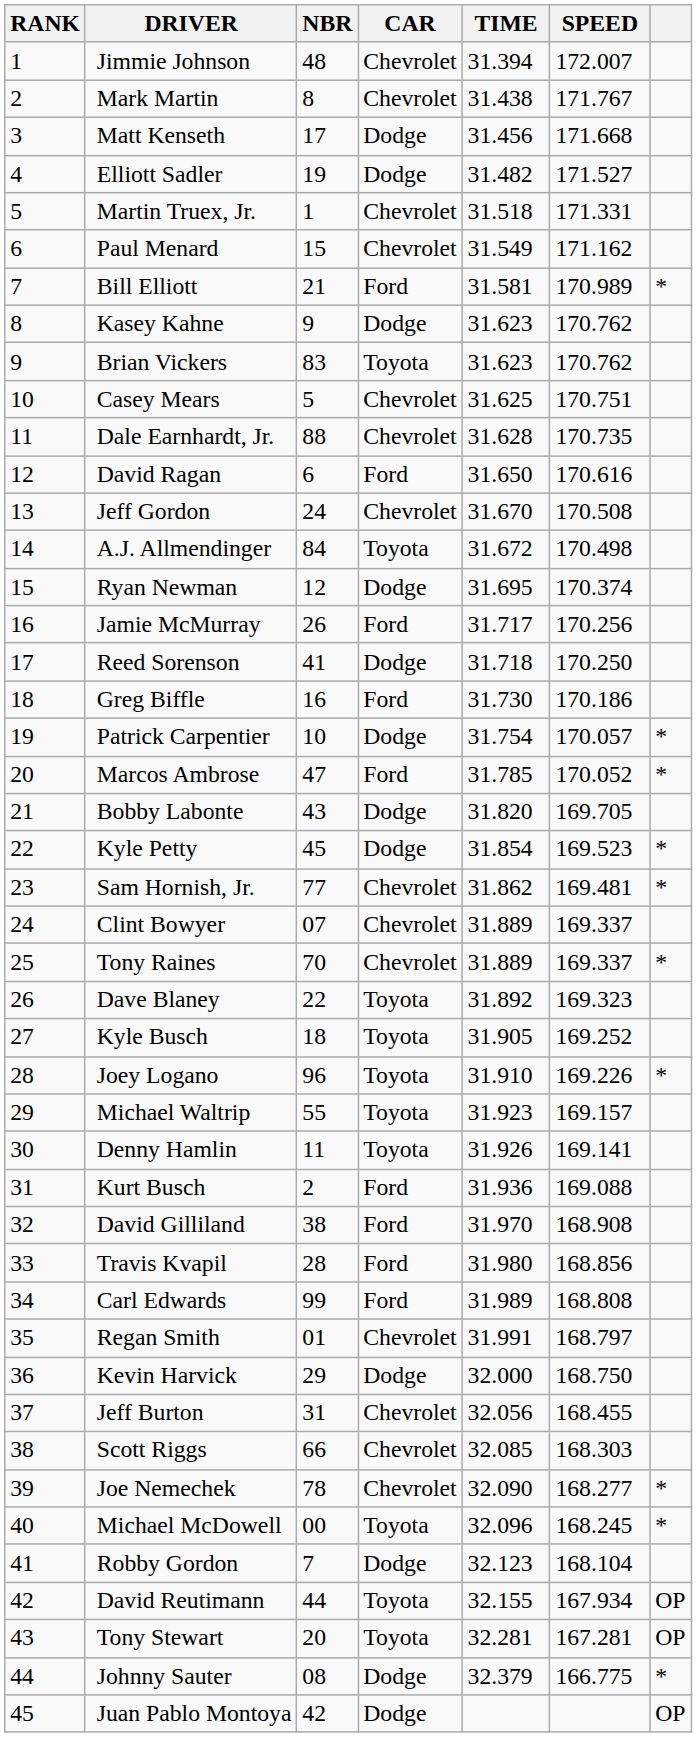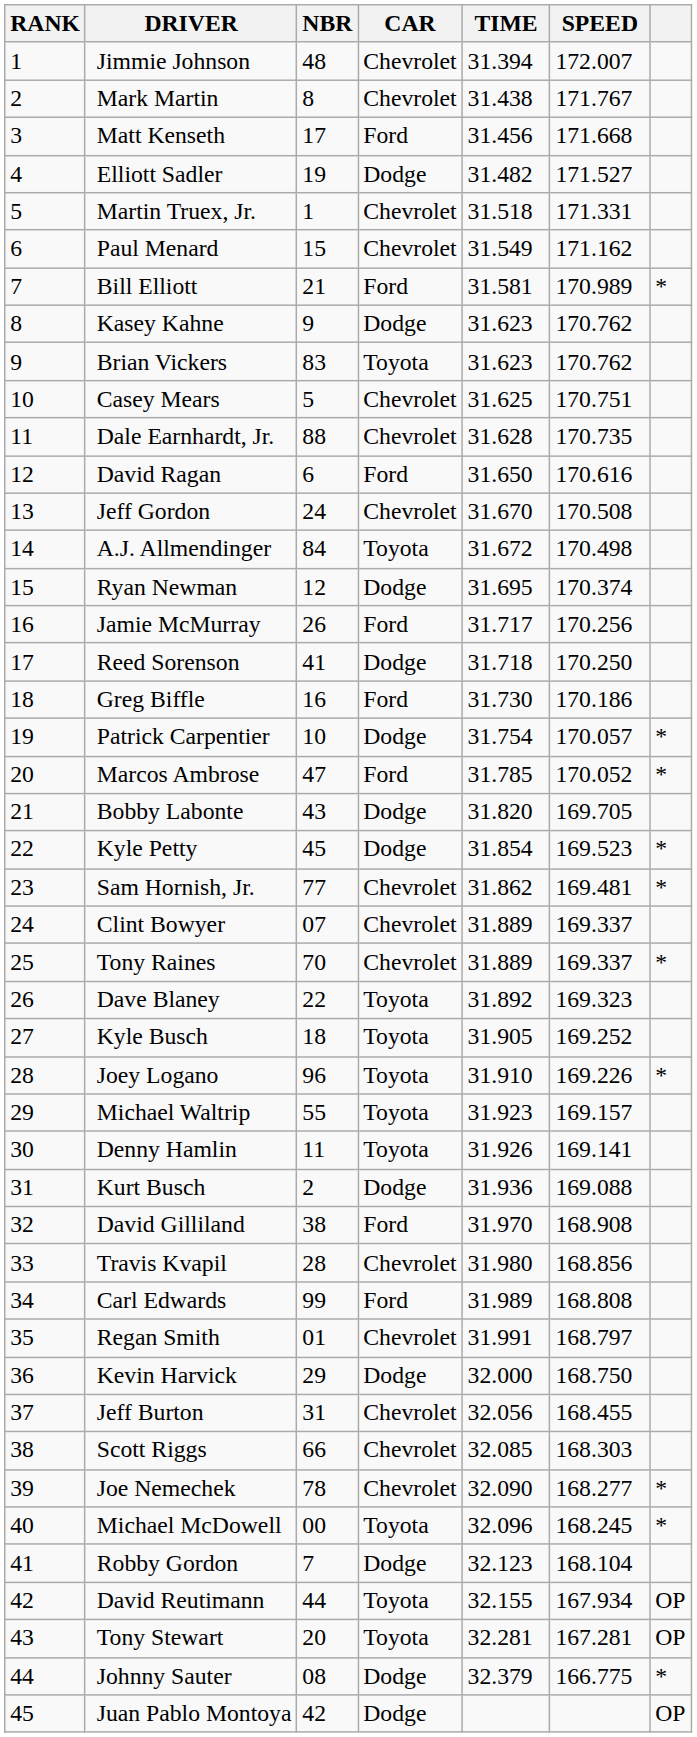Matt Kenseth | CAR: Dodge -> Ford
Kurt Busch | CAR: Ford -> Dodge
Travis Kvapil | CAR: Ford -> Chevrolet
